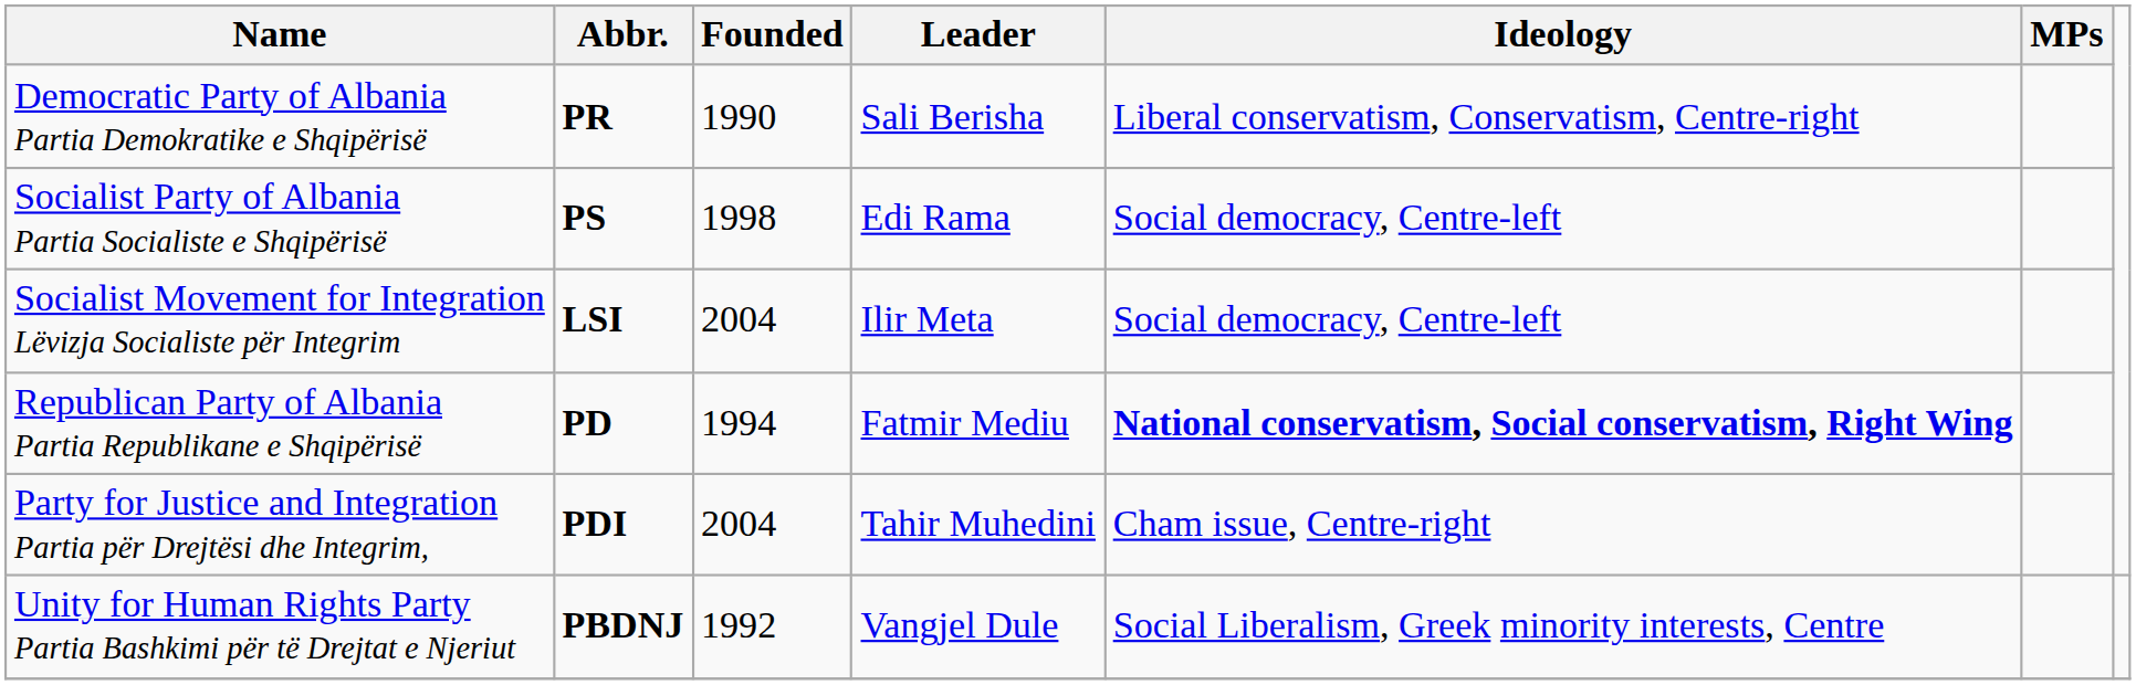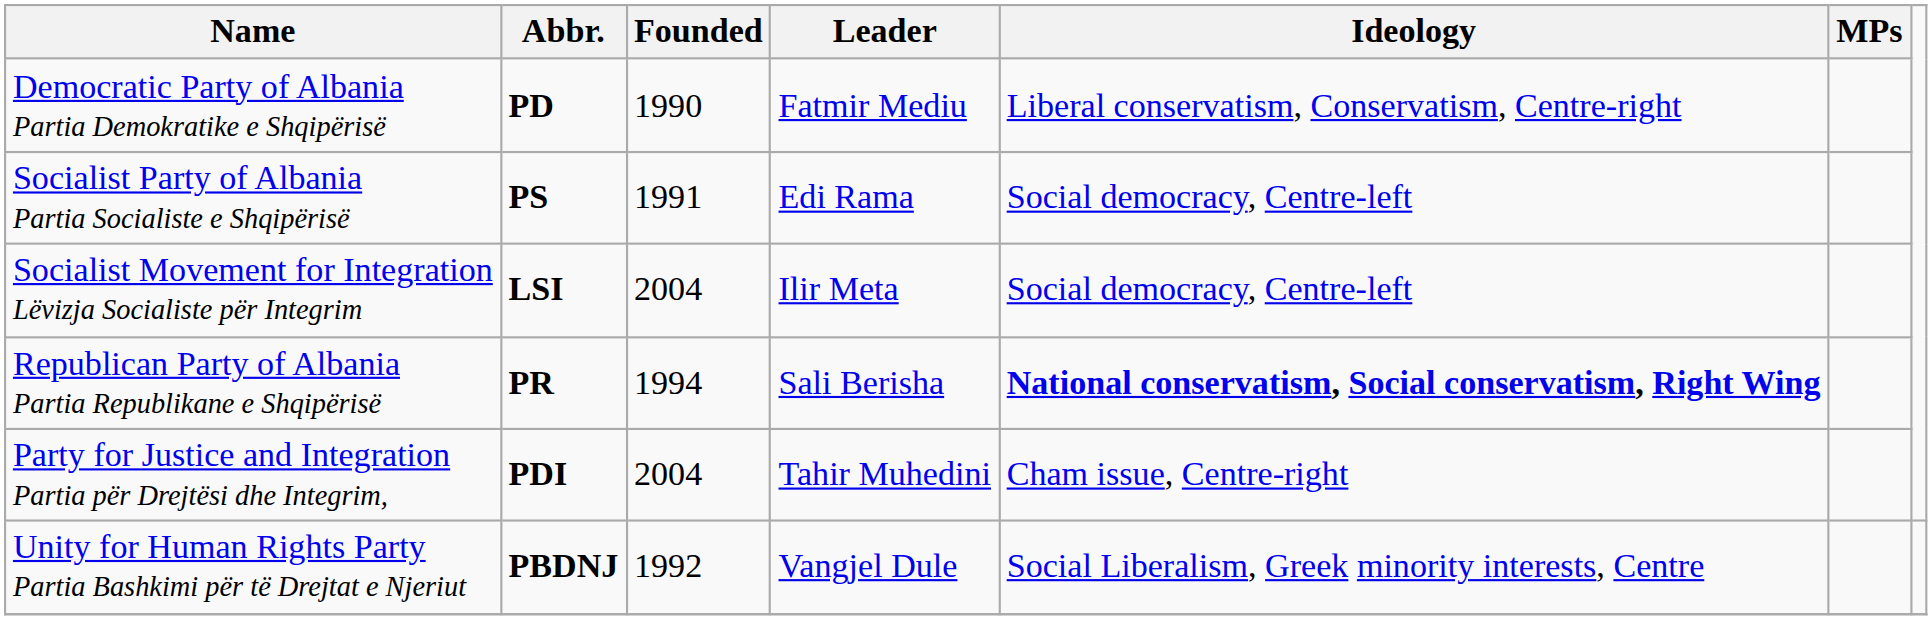Democratic Party of Albania Partia Demokratike e Shqipërisë | Abbr.: PR -> PD
Democratic Party of Albania Partia Demokratike e Shqipërisë | Leader: Sali Berisha -> Fatmir Mediu
Socialist Party of Albania Partia Socialiste e Shqipërisë | Founded: 1998 -> 1991
Republican Party of Albania Partia Republikane e Shqipërisë | Abbr.: PD -> PR
Republican Party of Albania Partia Republikane e Shqipërisë | Leader: Fatmir Mediu -> Sali Berisha
